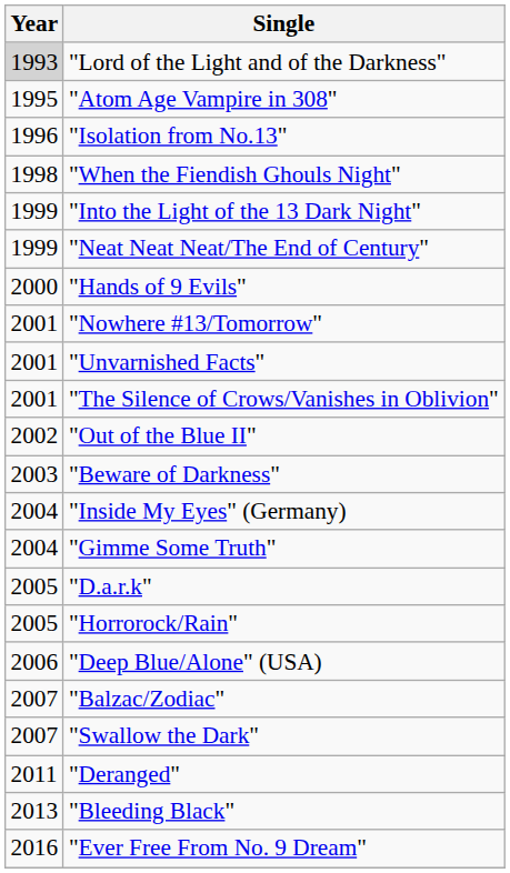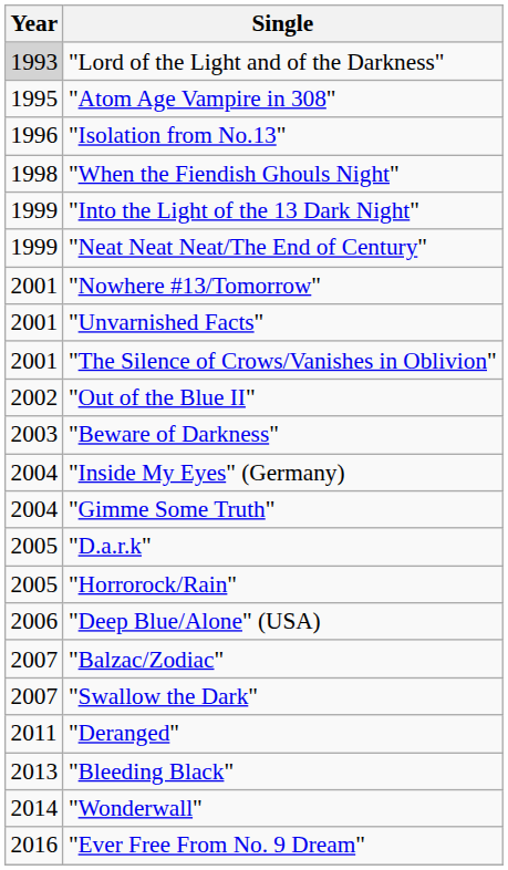- row: 2000 | "Hands of 9 Evils"
+ row: 2014 | "Wonderwall"
